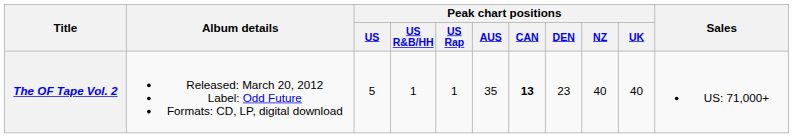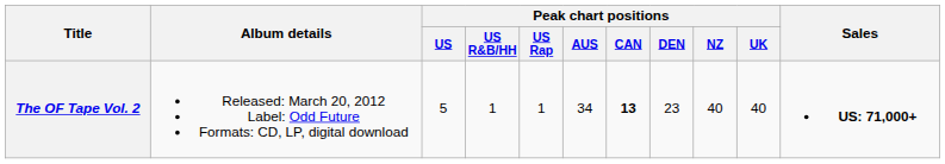The OF Tape Vol. 2 | Peak chart positions / AUS: 35 -> 34
The OF Tape Vol. 2 | Sales: normal -> bold
